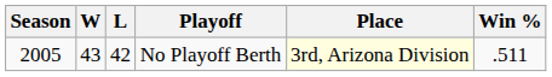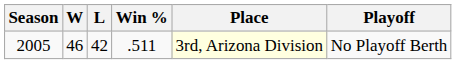columns swapped: Win % <-> Playoff
2005 | W: 43 -> 46
